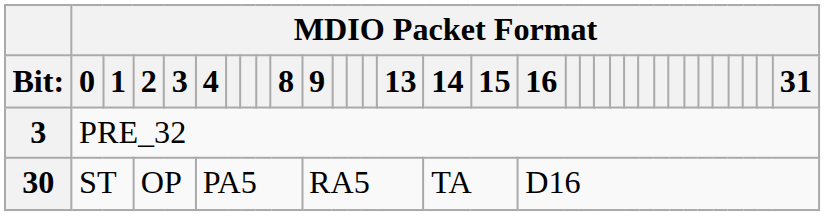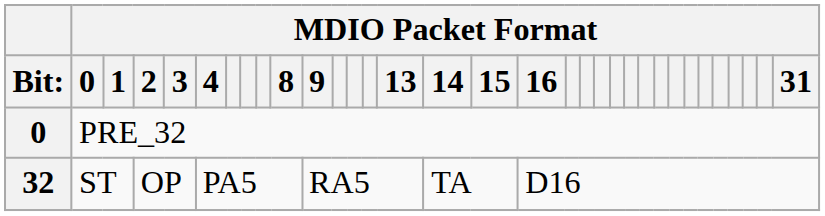PRE_32 | Bit:: 3 -> 0
ST | Bit:: 30 -> 32
